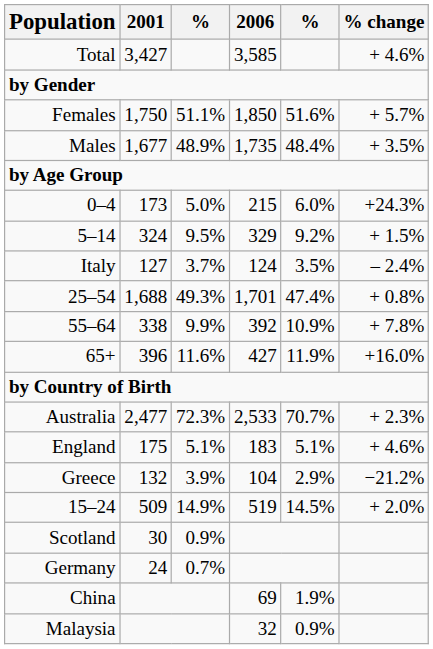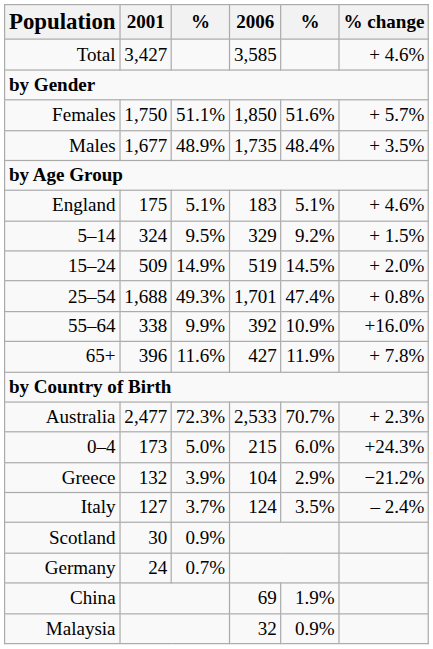rows swapped: 0–4 <-> England
rows swapped: 15–24 <-> Italy
55–64 | % change: + 7.8% -> +16.0%
65+ | % change: +16.0% -> + 7.8%
